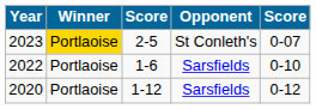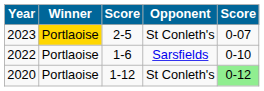2020 | Opponent: Sarsfields -> St Conleth's
2020 | column 5: no background -> lightgreen background
